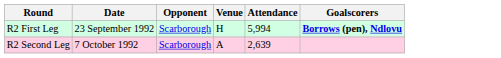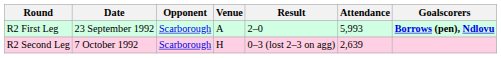+ column: Result | 2–0 | 0–3 (lost 2–3 on agg)
R2 First Leg | Venue: H -> A
R2 First Leg | Attendance: 5,994 -> 5,993
R2 Second Leg | Venue: A -> H
